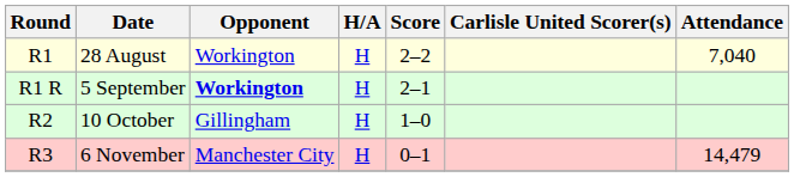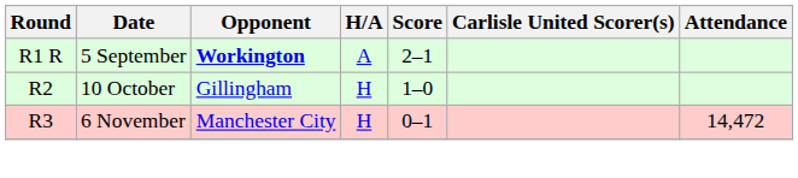- row: R1 | 28 August | Workington | H | 2–2 | 7,040
5 September | H/A: H -> A
6 November | Attendance: 14,479 -> 14,472
